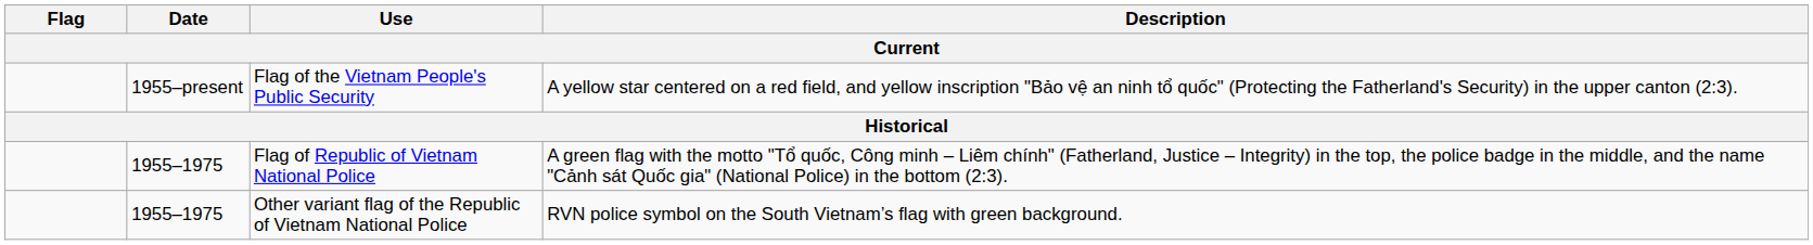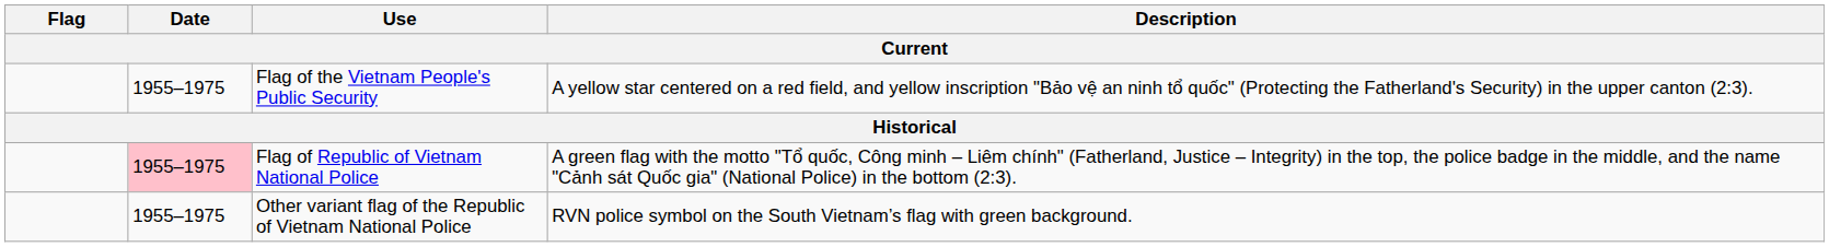Flag of the Vietnam People's Public Security | Date: 1955–present -> 1955–1975
Flag of Republic of Vietnam National Police | Date: no background -> pink background
